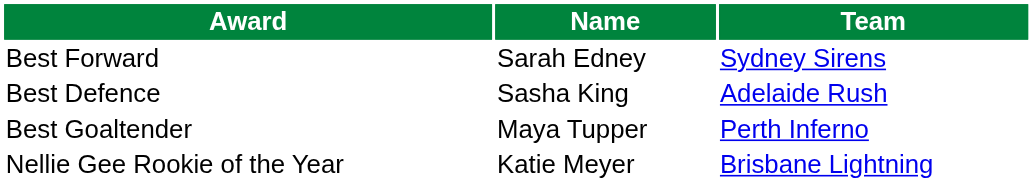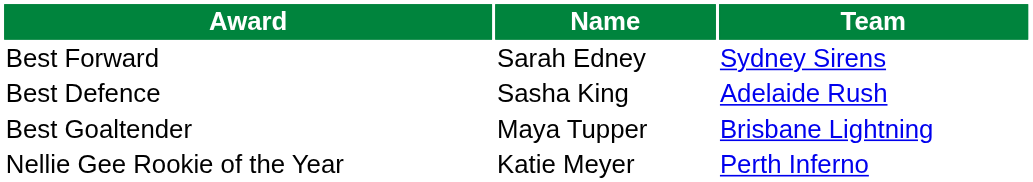Best Goaltender | Team: Perth Inferno -> Brisbane Lightning
Nellie Gee Rookie of the Year | Team: Brisbane Lightning -> Perth Inferno
